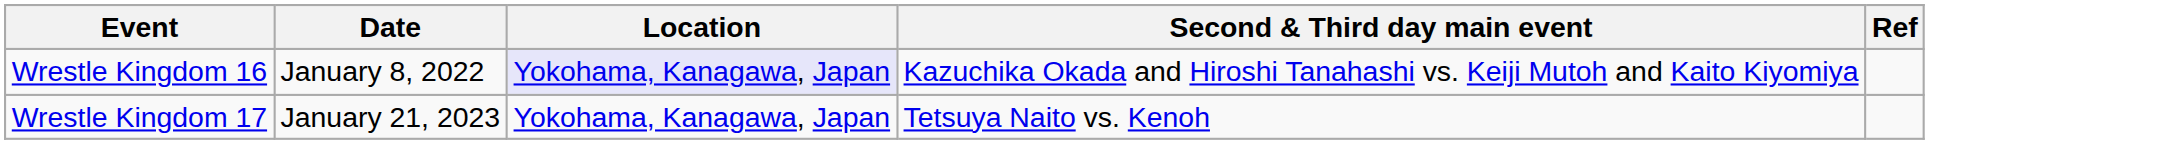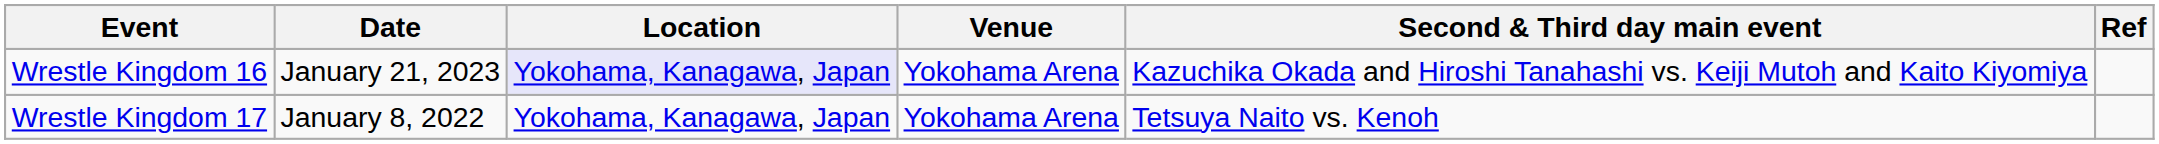+ column: Venue | Yokohama Arena | Yokohama Arena
Wrestle Kingdom 16 | Date: January 8, 2022 -> January 21, 2023
Wrestle Kingdom 17 | Date: January 21, 2023 -> January 8, 2022
